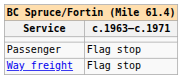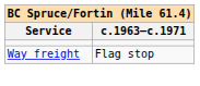- row: Passenger | Flag stop
